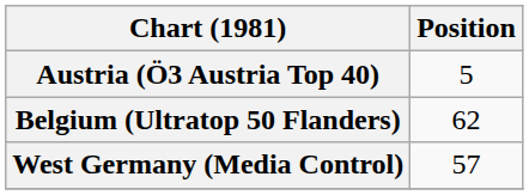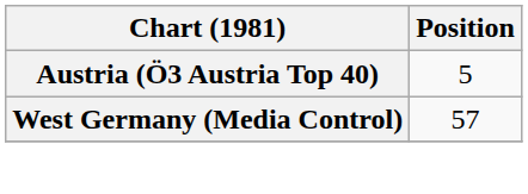- row: Belgium (Ultratop 50 Flanders) | 62
